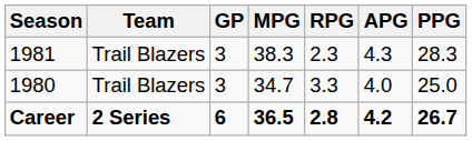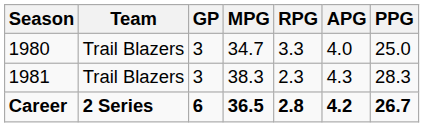rows swapped: 1980 <-> 1981
